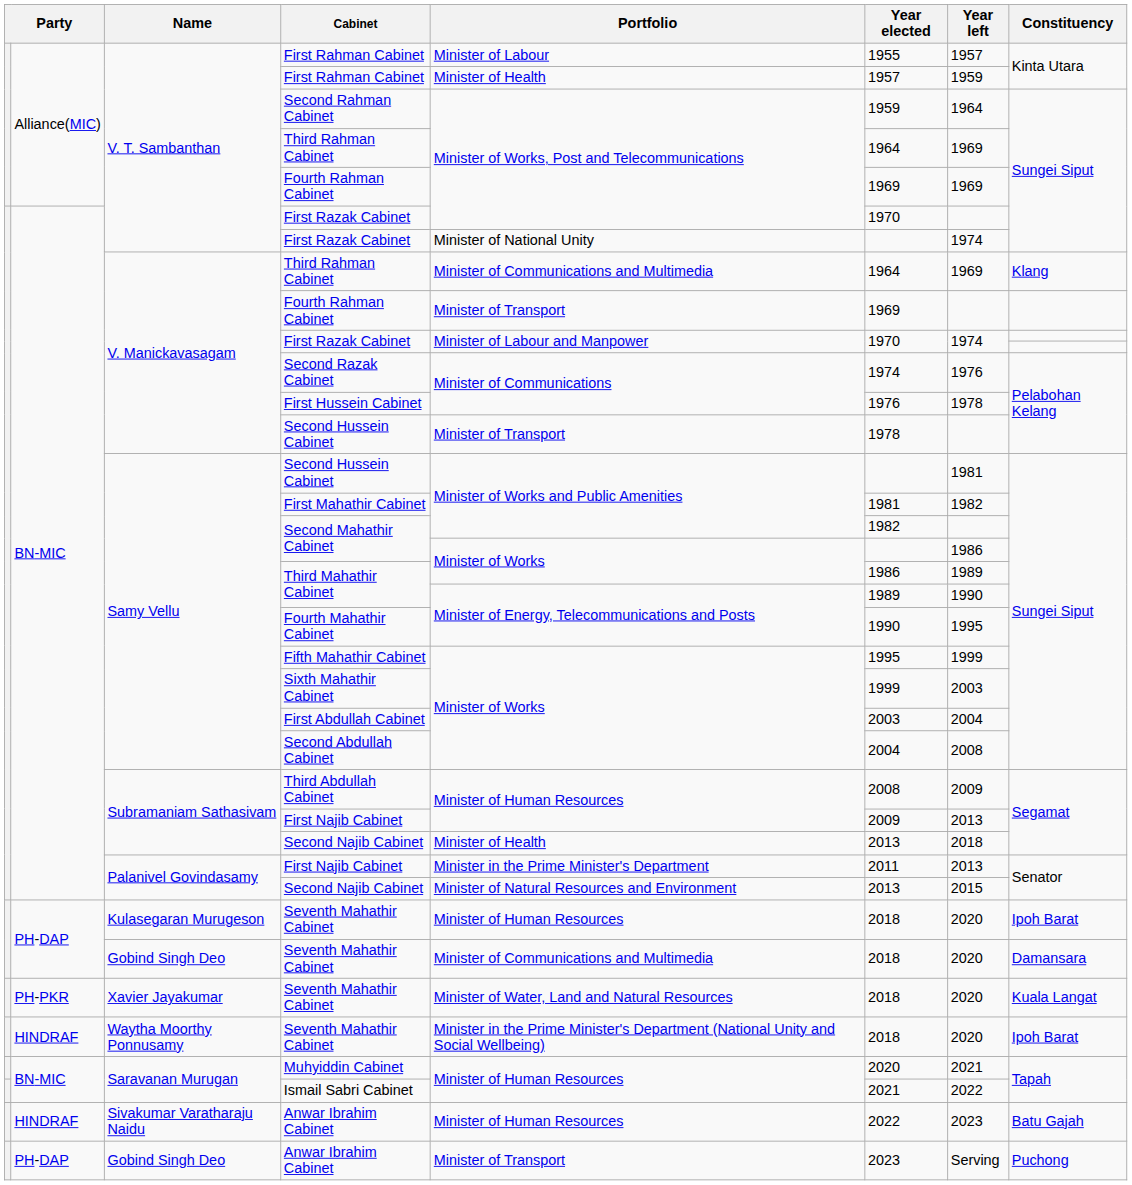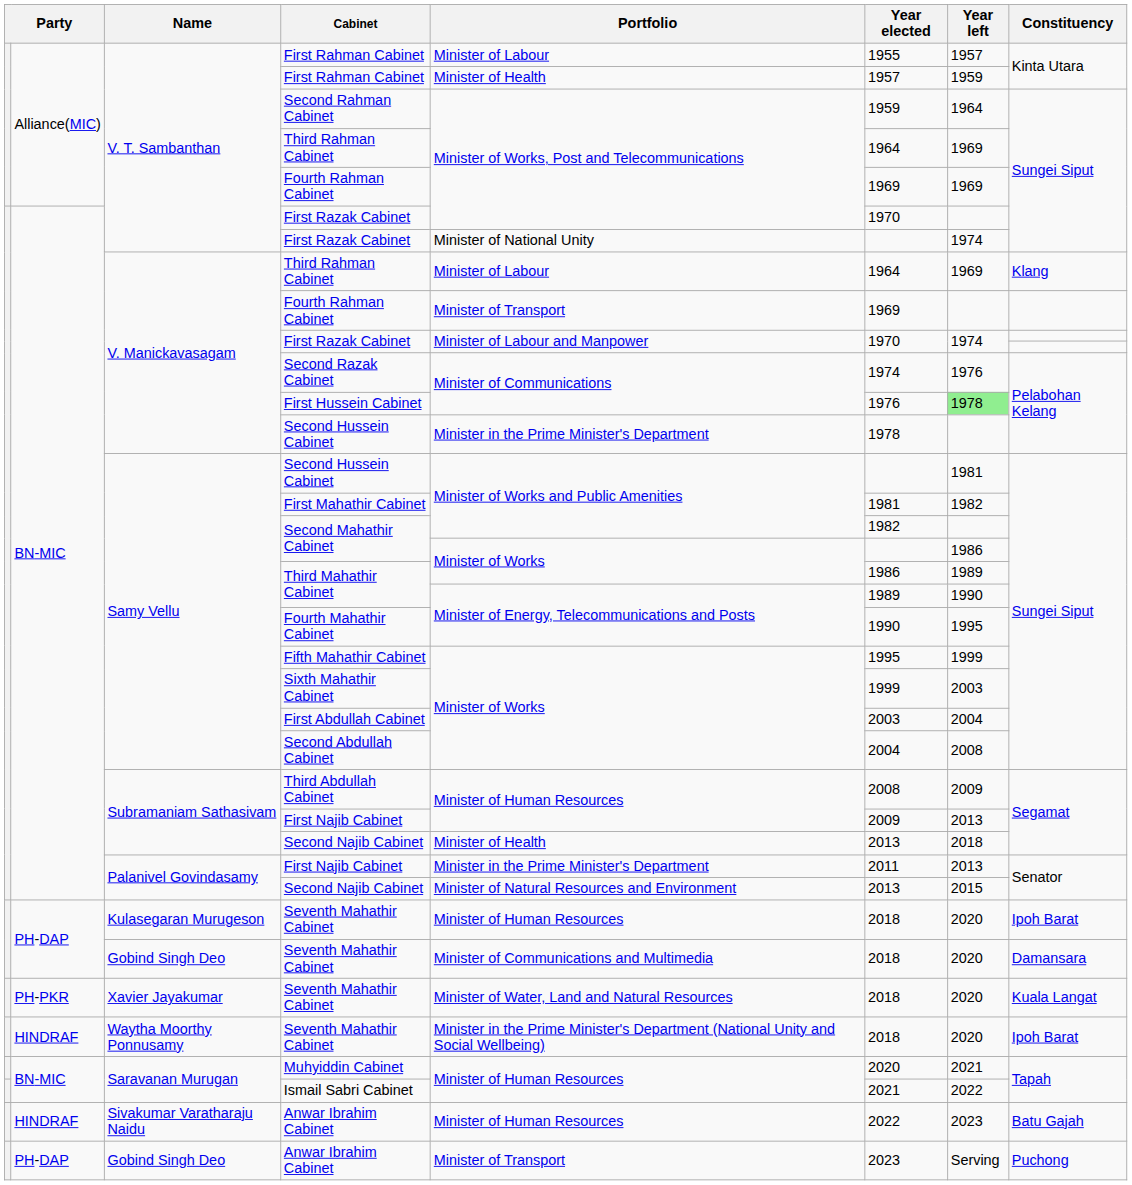V. Manickavasagam / Third Rahman Cabinet | Portfolio: Minister of Communications and Multimedia -> Minister of Labour
First Hussein Cabinet | Year left: no background -> lightgreen background
V. Manickavasagam / Second Hussein Cabinet | Portfolio: Minister of Transport -> Minister in the Prime Minister's Department
